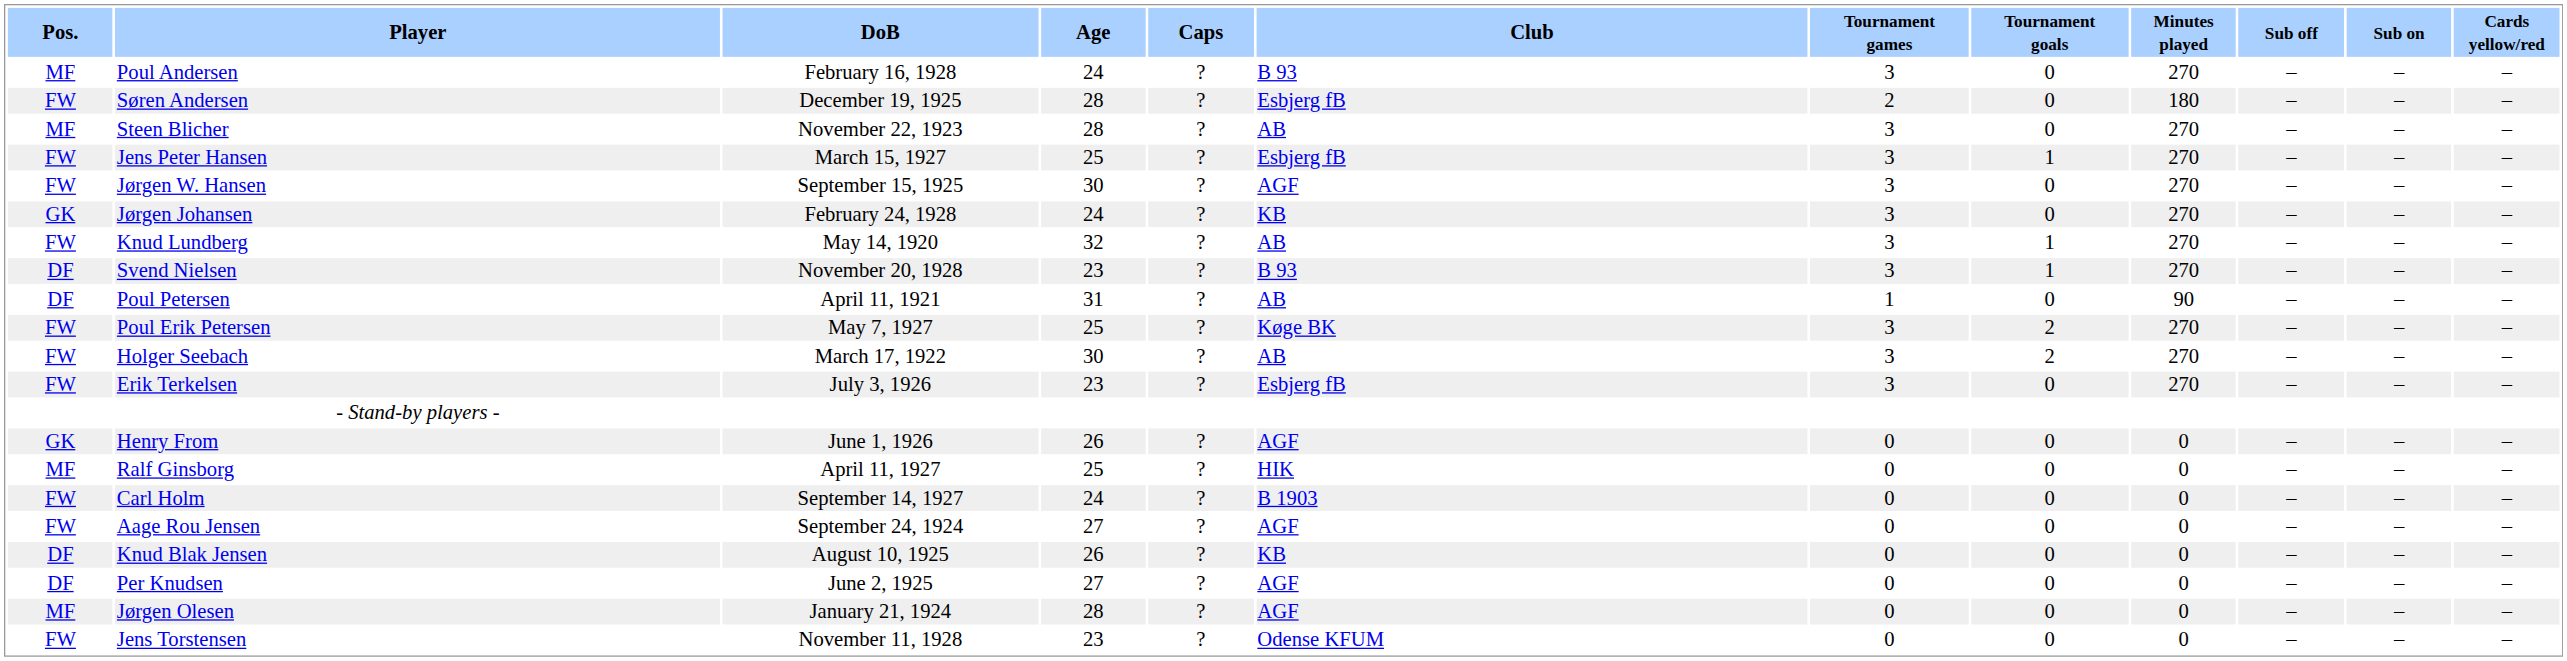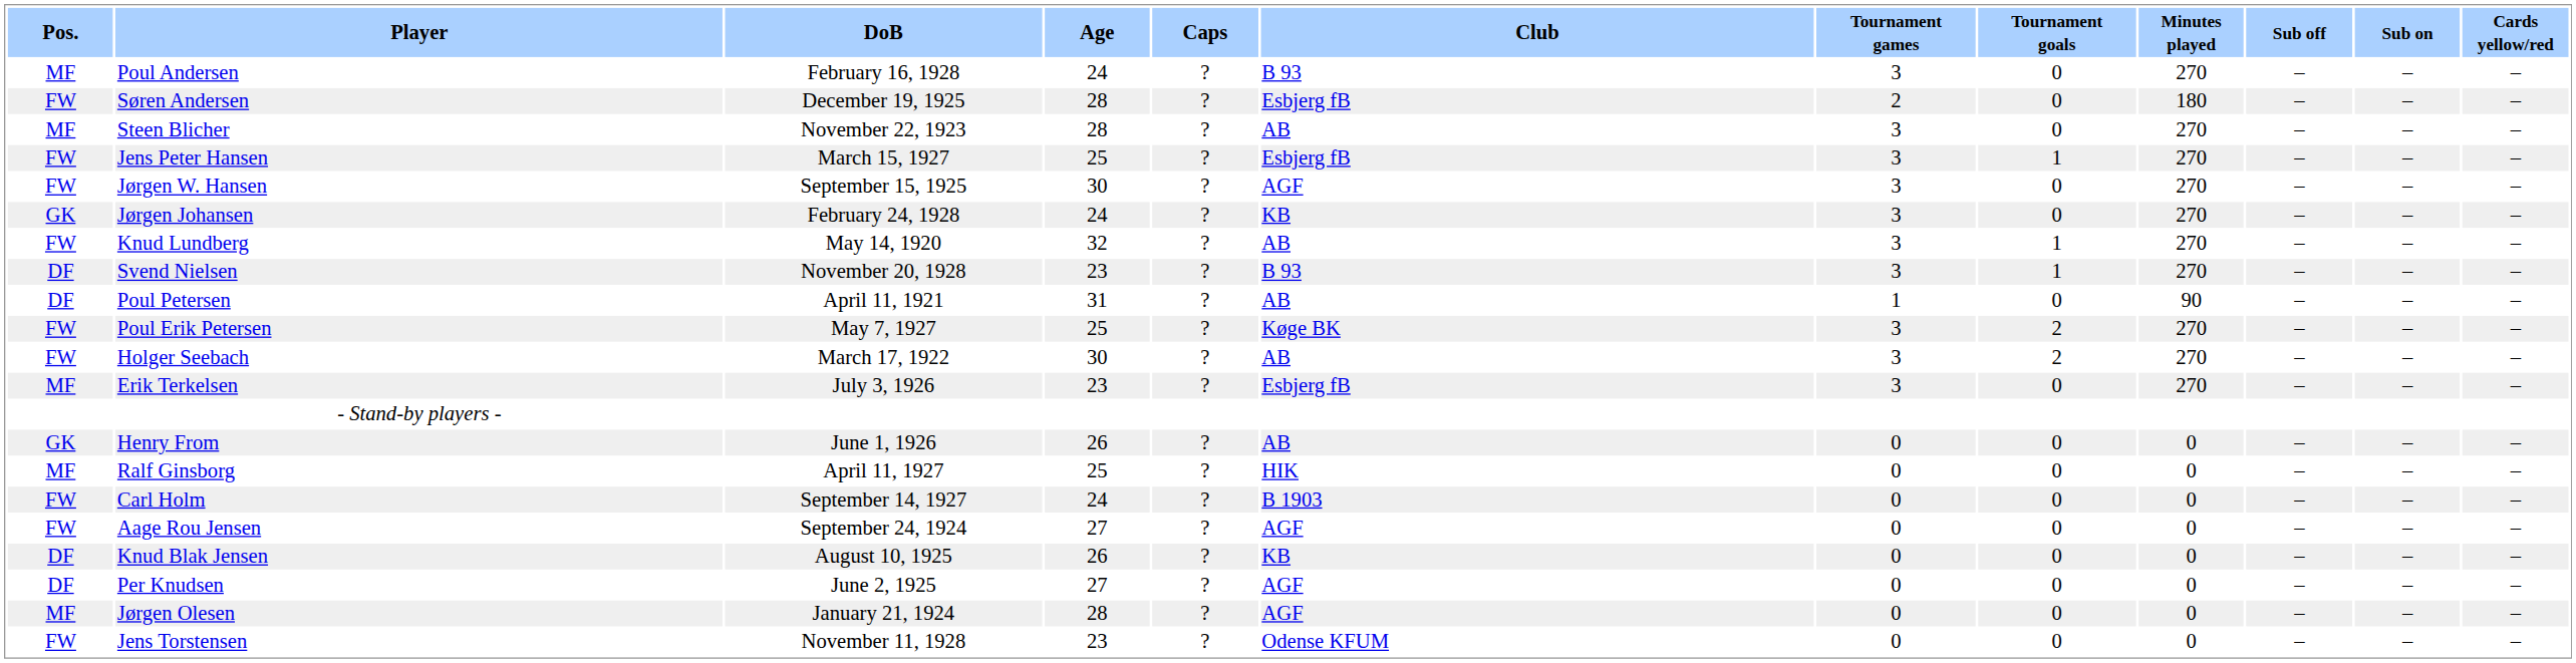Erik Terkelsen | Pos.: FW -> MF
Henry From | Club: AGF -> AB
